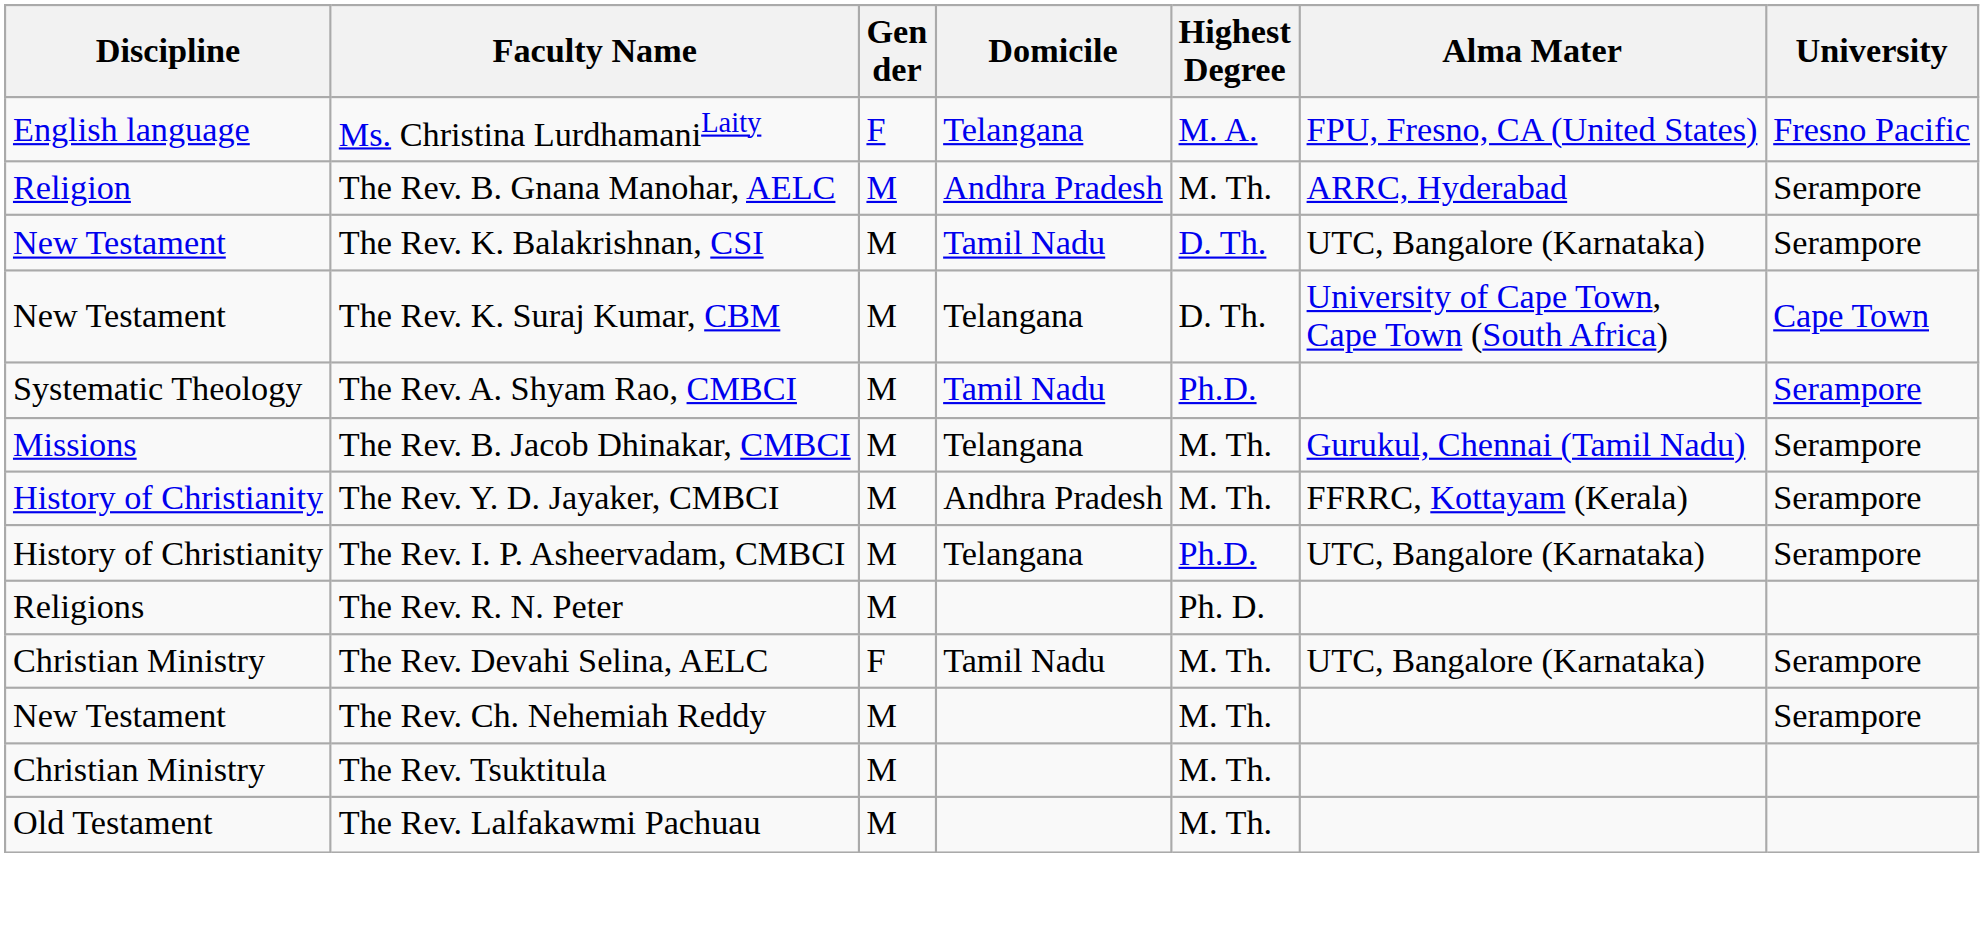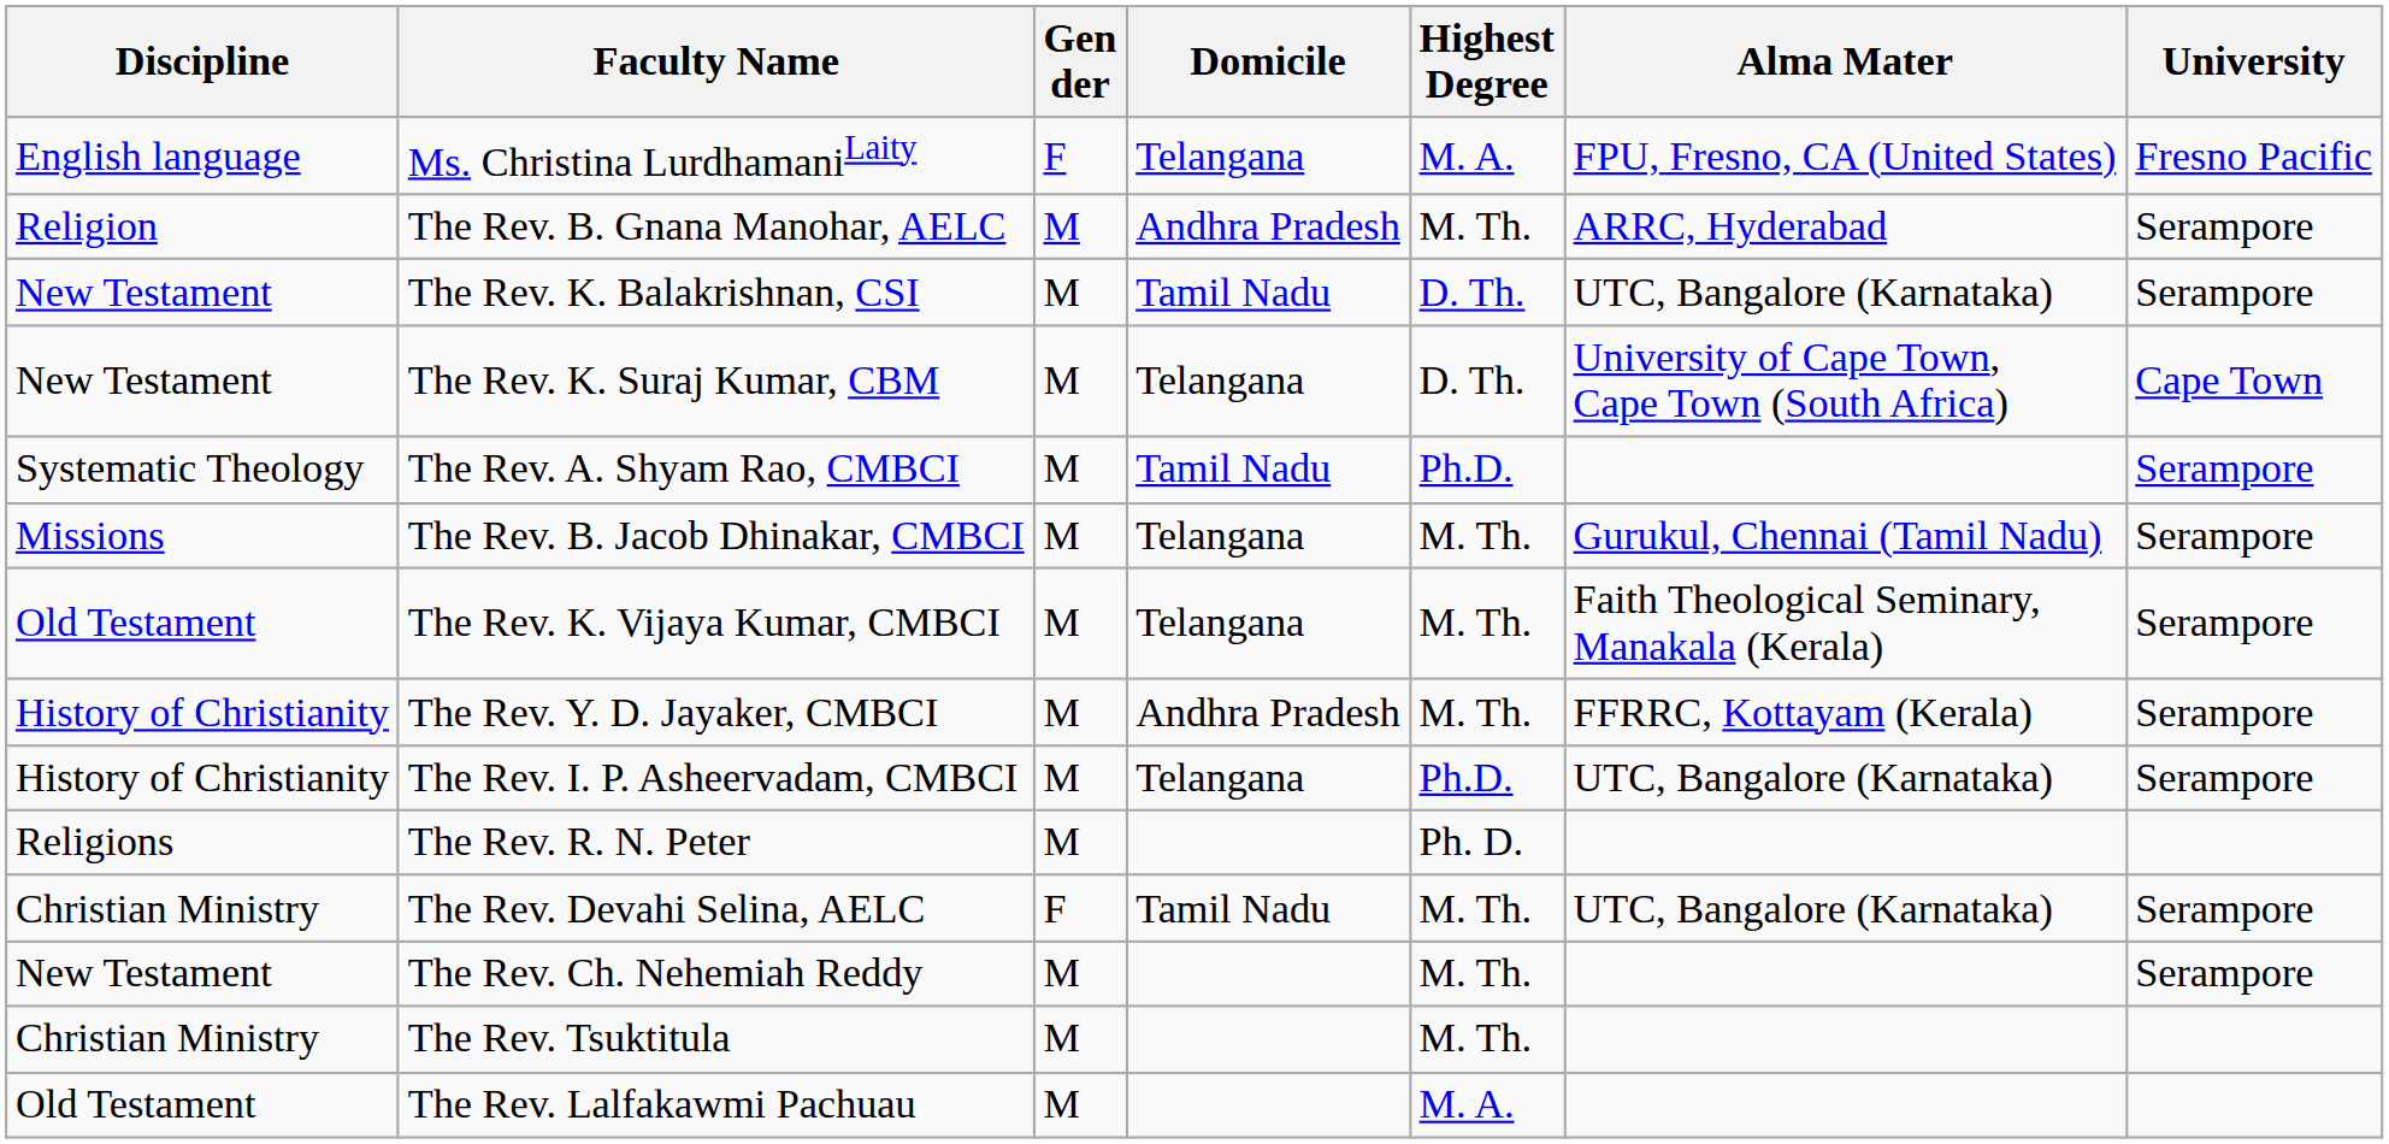+ row: Old Testament | The Rev. K. Vijaya Kumar, CMBCI | M | Telangana | M. Th. | Faith Theological Seminary, Manakala (Kerala) | Serampore
The Rev. Lalfakawmi Pachuau | Highest Degree: M. Th. -> M. A.
